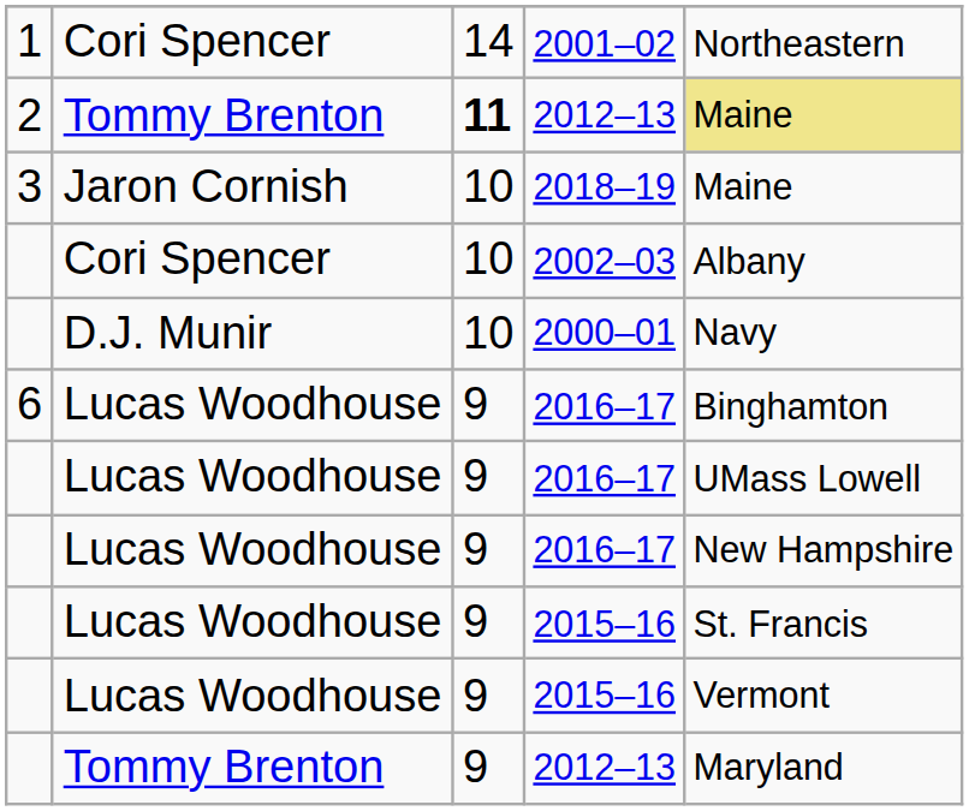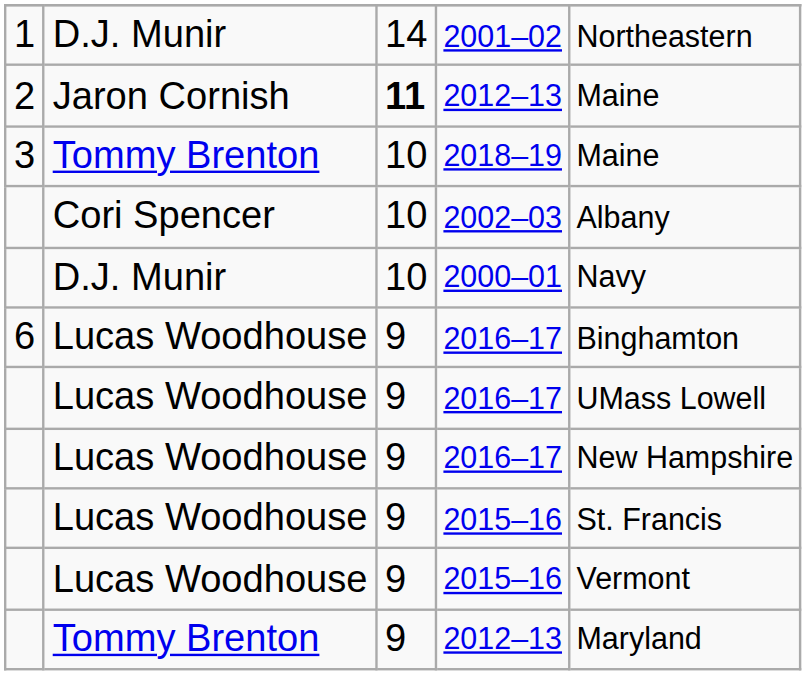2001–02 | column 2: Cori Spencer -> D.J. Munir
2 / 2012–13 | column 2: Tommy Brenton -> Jaron Cornish
2 / 2012–13 | column 5: khaki background -> no background
2018–19 | column 2: Jaron Cornish -> Tommy Brenton
